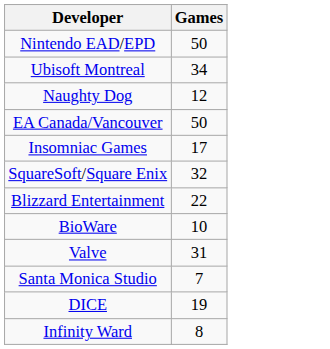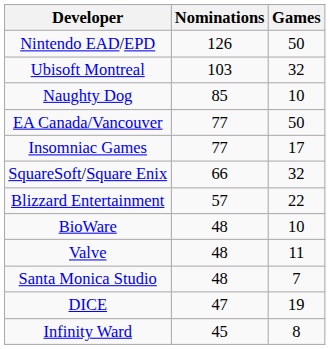+ column: Nominations | 126 | 103 | 85 | 77 | 77 | 66 | 57 | 48 | 48 | 48 | 47 | 45
Ubisoft Montreal | Games: 34 -> 32
Naughty Dog | Games: 12 -> 10
Valve | Games: 31 -> 11
